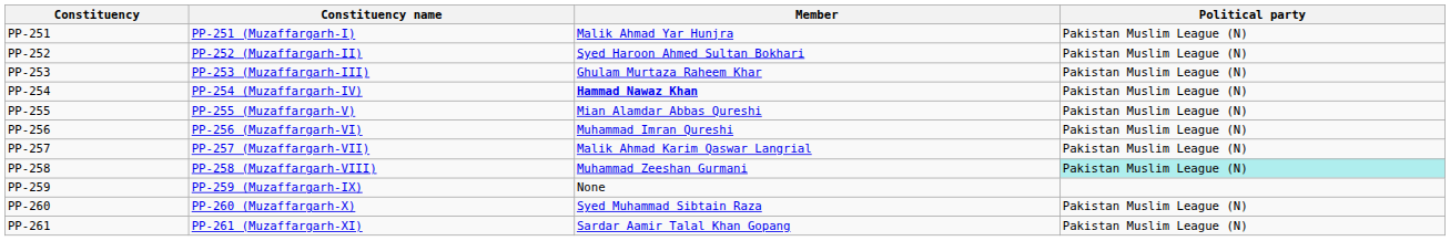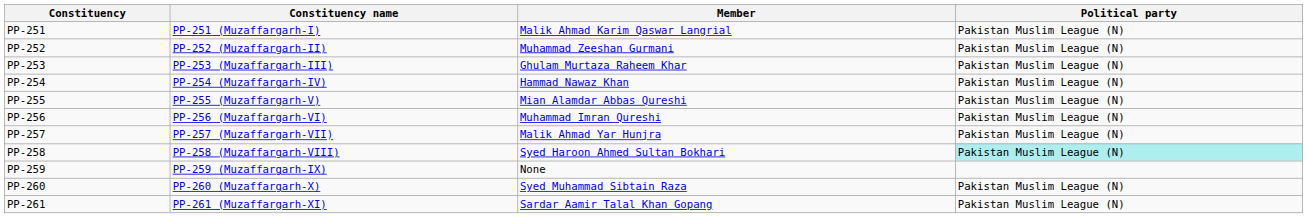PP-251 | Member: Malik Ahmad Yar Hunjra -> Malik Ahmad Karim Qaswar Langrial
PP-252 | Member: Syed Haroon Ahmed Sultan Bokhari -> Muhammad Zeeshan Gurmani
PP-254 | Member: bold -> normal
PP-257 | Member: Malik Ahmad Karim Qaswar Langrial -> Malik Ahmad Yar Hunjra
PP-258 | Member: Muhammad Zeeshan Gurmani -> Syed Haroon Ahmed Sultan Bokhari
